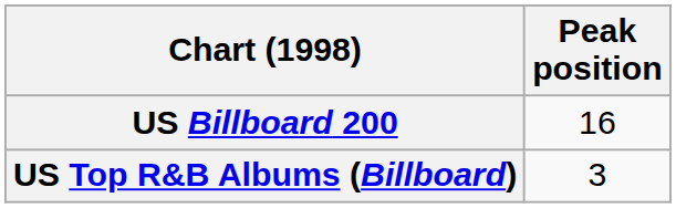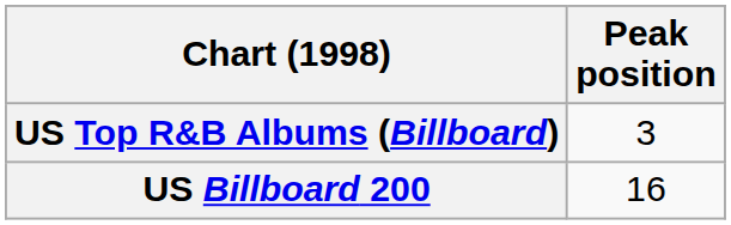rows swapped: US Billboard 200 <-> US Top R&B Albums (Billboard)
